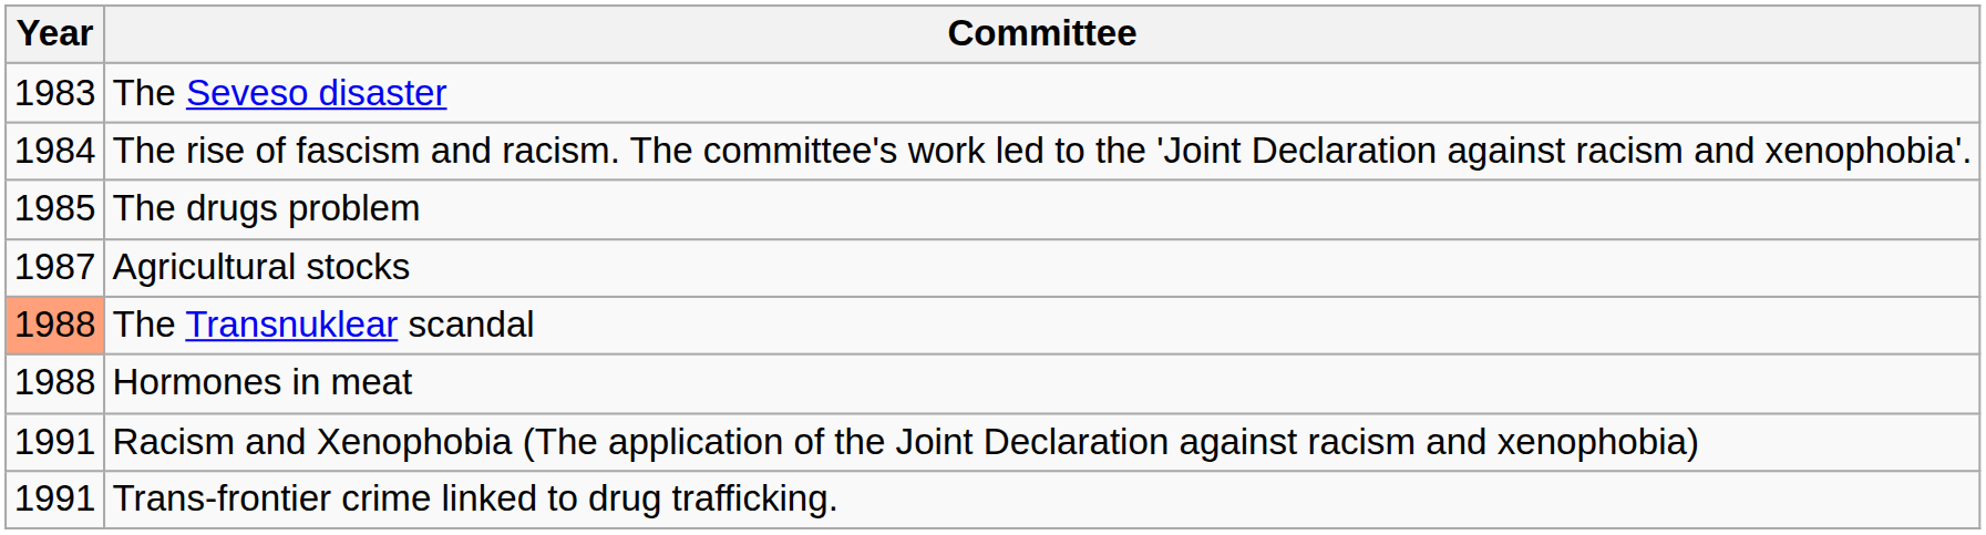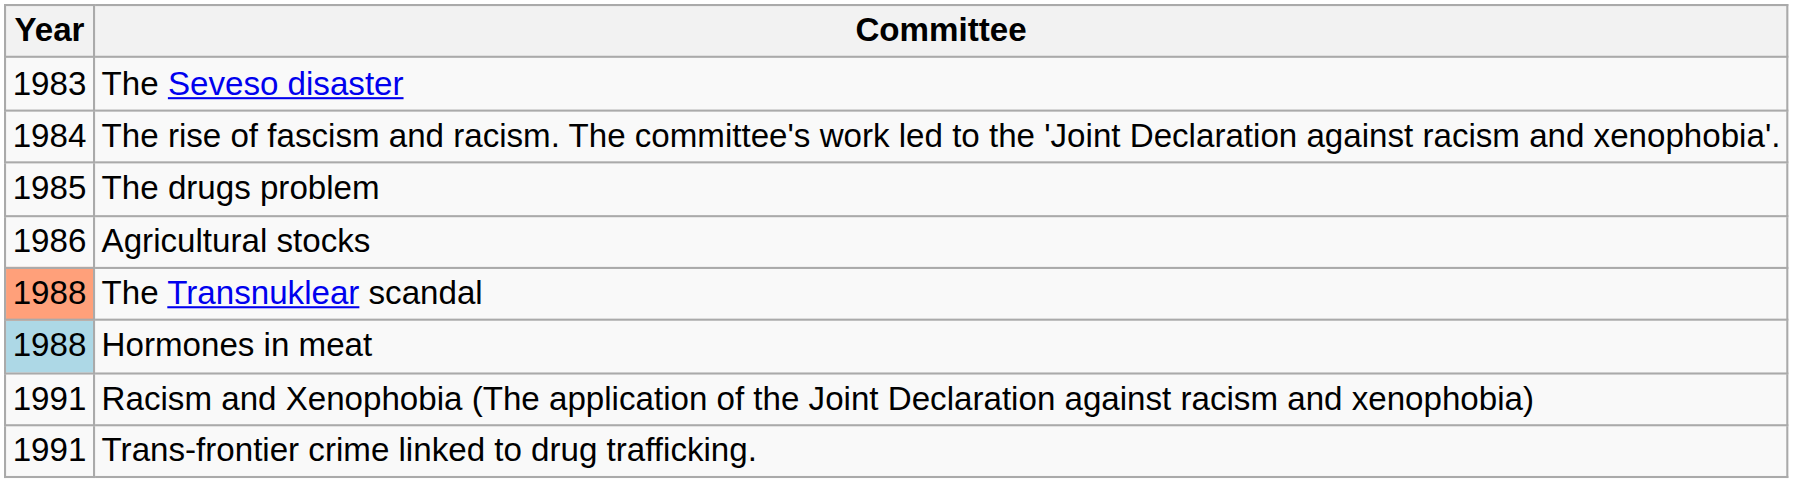Agricultural stocks | Year: 1987 -> 1986
Hormones in meat | Year: no background -> lightblue background
